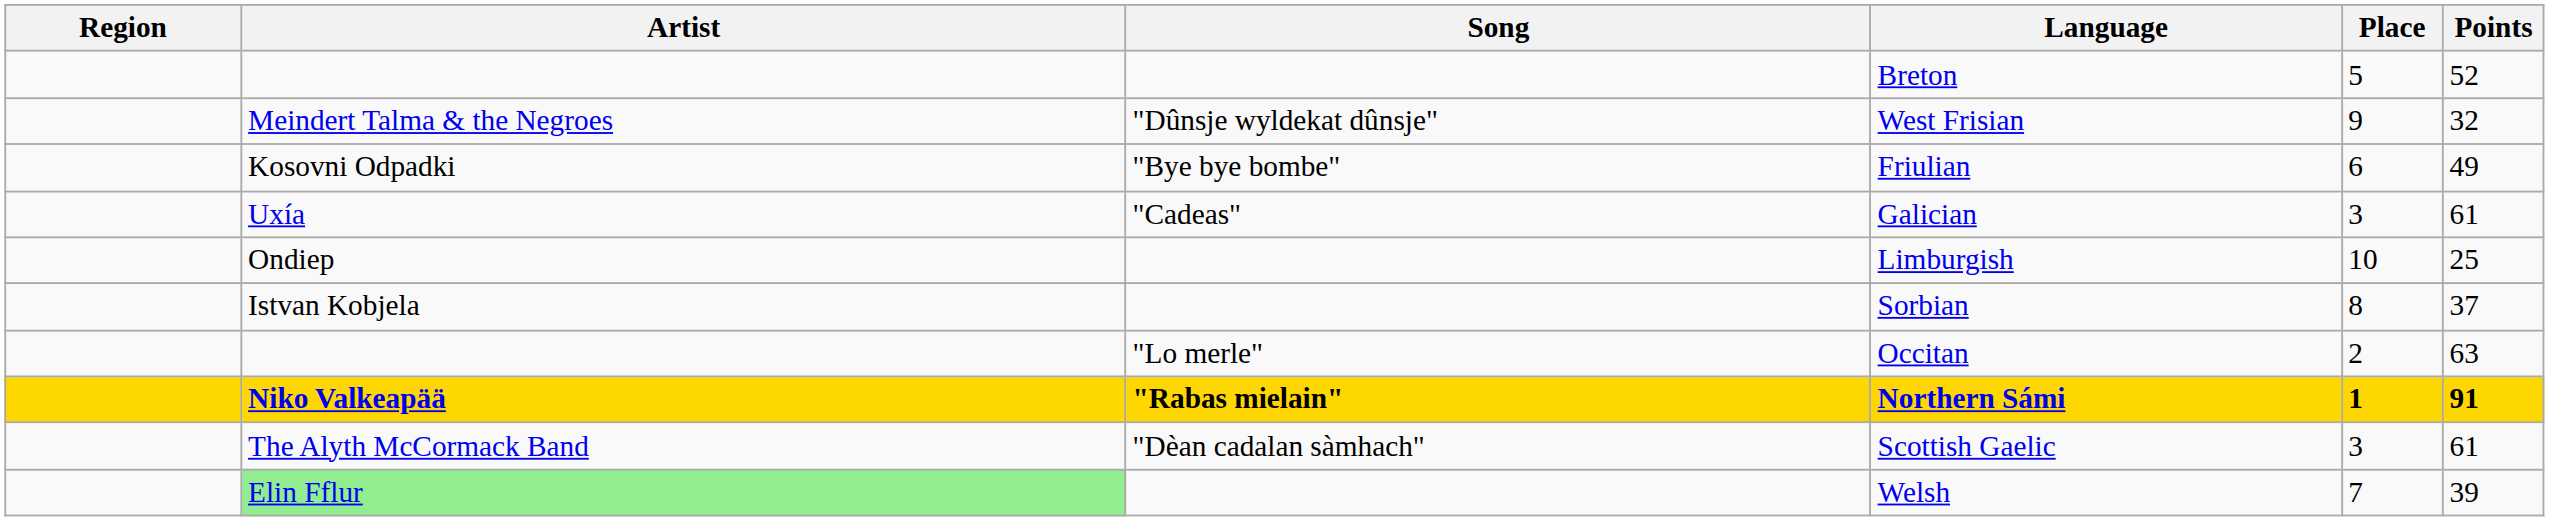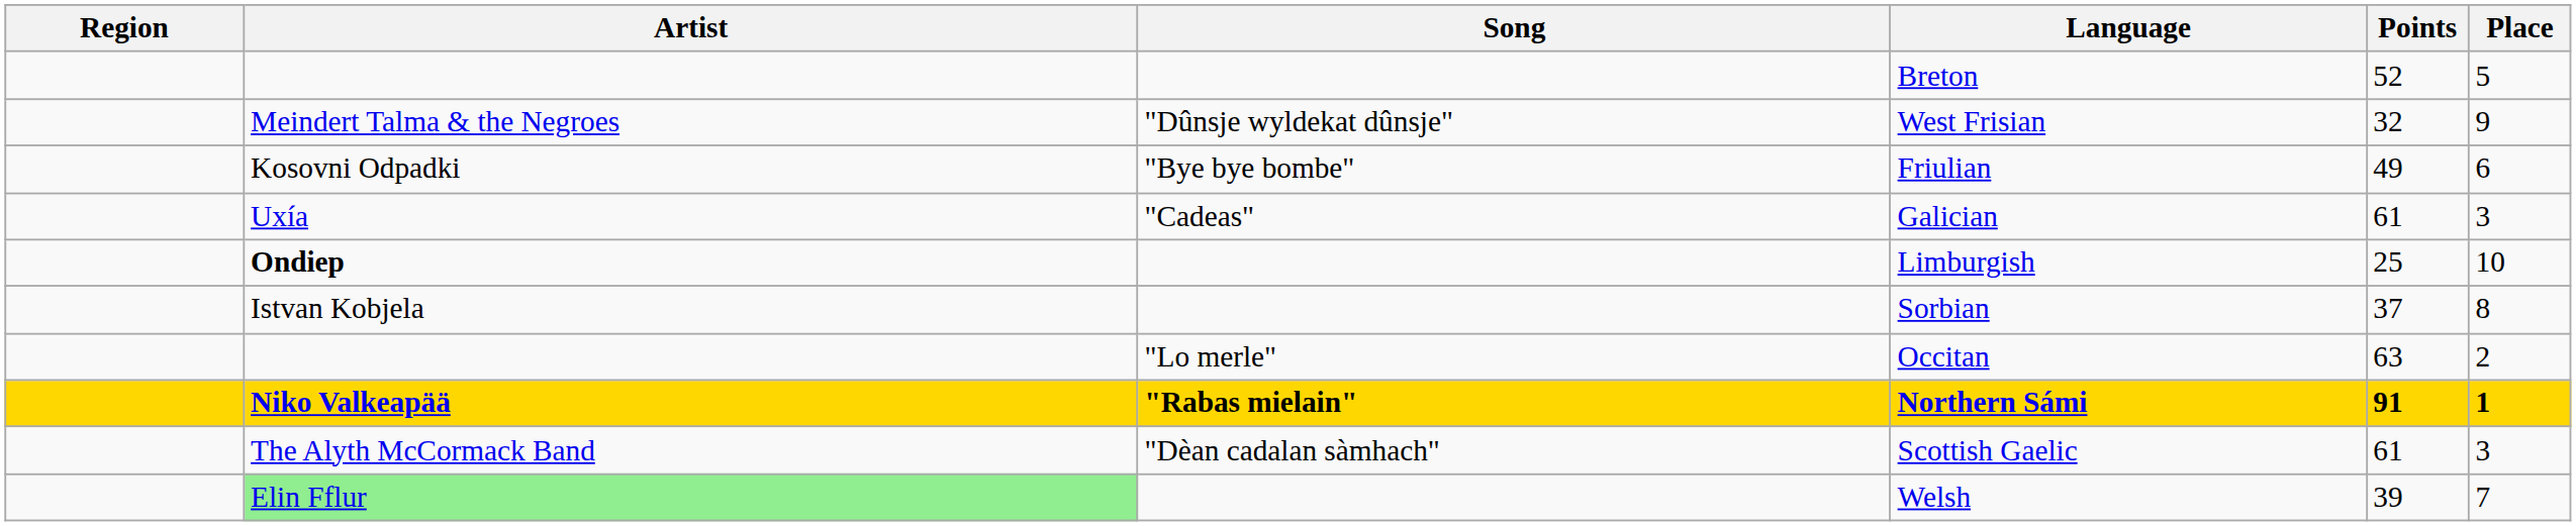columns swapped: Points <-> Place
Limburgish | Artist: normal -> bold
